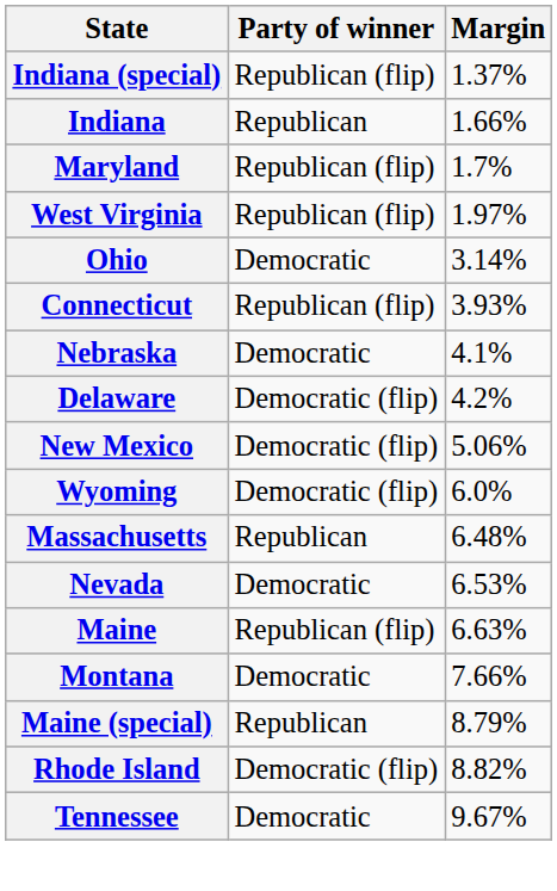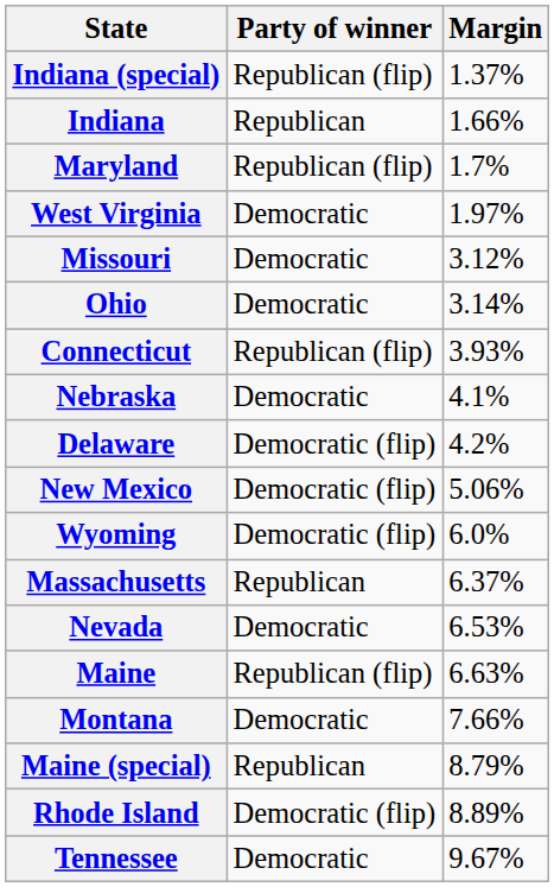West Virginia | Party of winner: Republican (flip) -> Democratic
+ row: Missouri | Democratic | 3.12%
Massachusetts | Margin: 6.48% -> 6.37%
Rhode Island | Margin: 8.82% -> 8.89%
